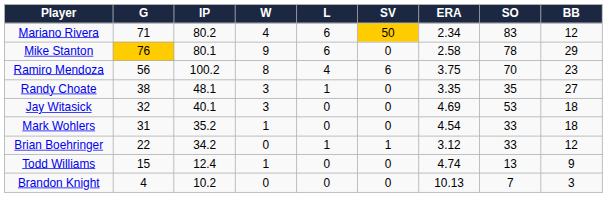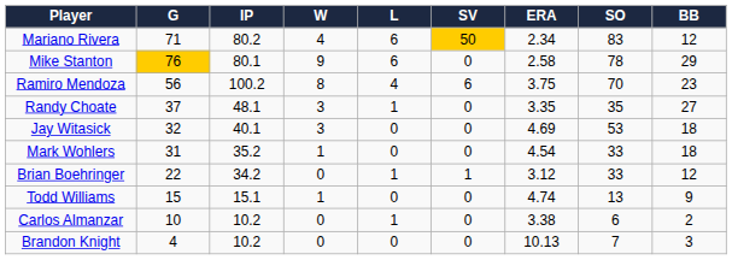Randy Choate | G: 38 -> 37
Todd Williams | IP: 12.4 -> 15.1
+ row: Carlos Almanzar | 10 | 10.2 | 0 | 1 | 0 | 3.38 | 6 | 2
